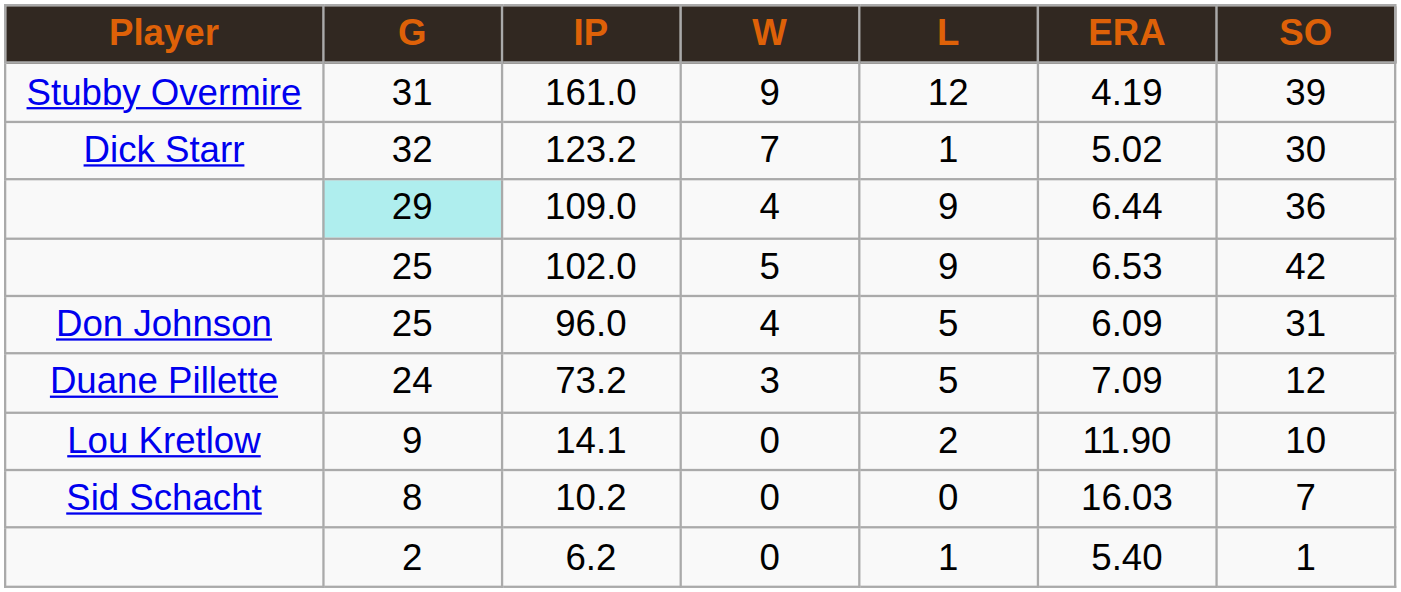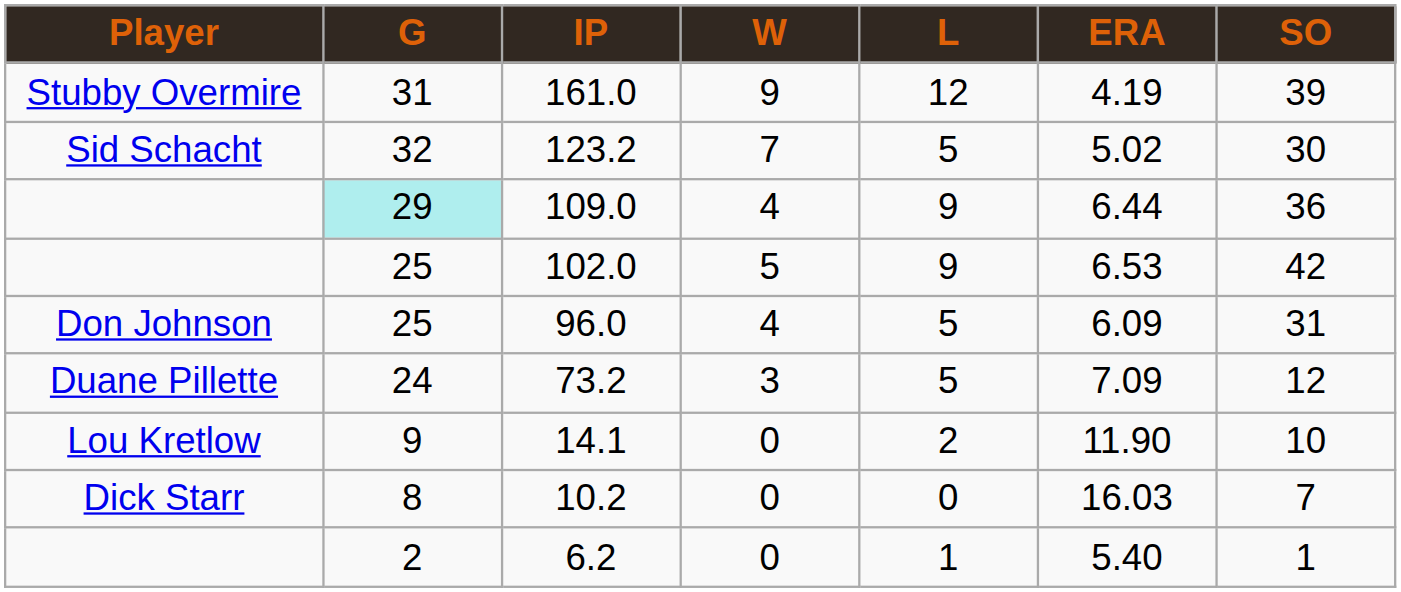123.2 | Player: Dick Starr -> Sid Schacht
123.2 | L: 1 -> 5
10.2 | Player: Sid Schacht -> Dick Starr
